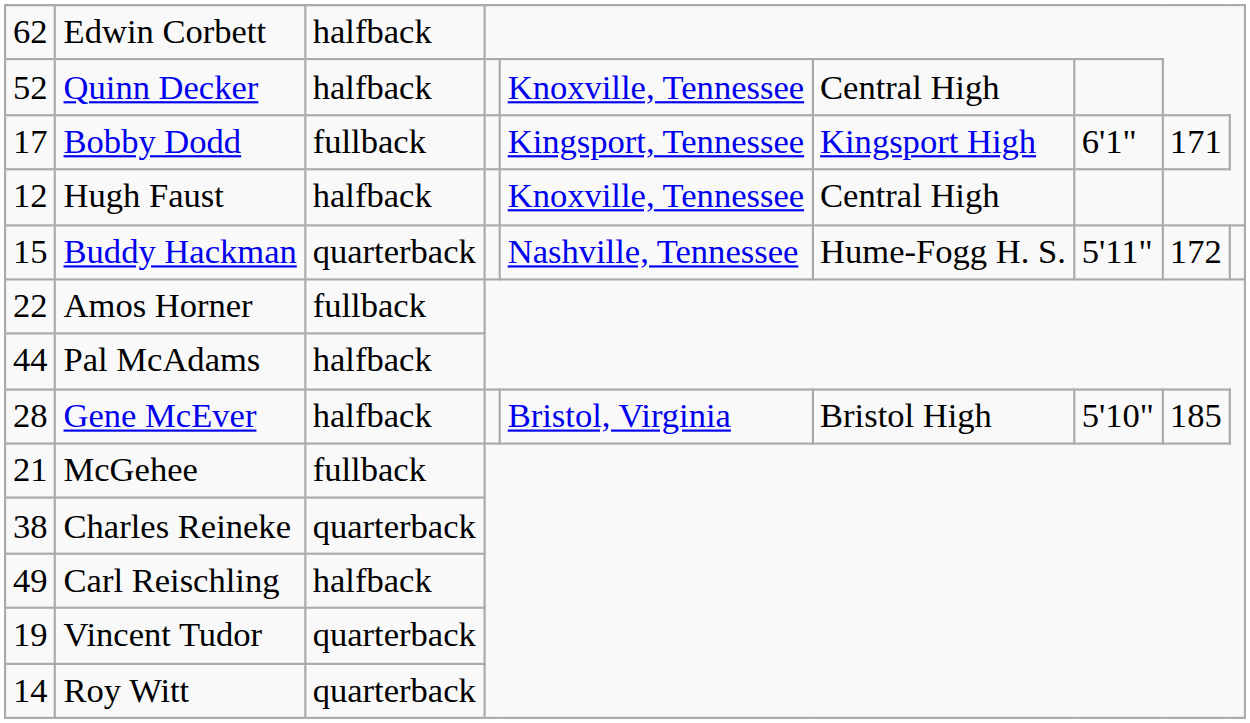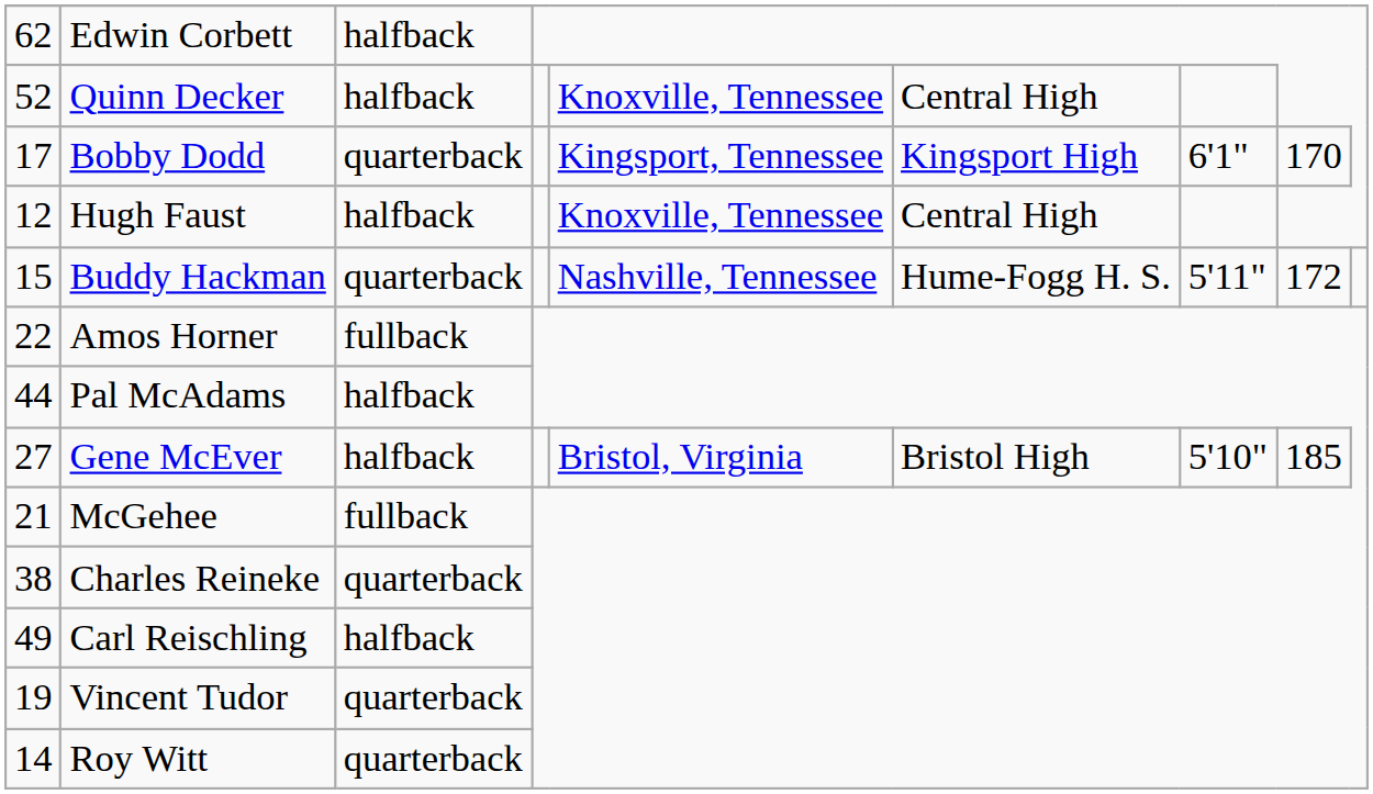Bobby Dodd | column 3: fullback -> quarterback
Bobby Dodd | column 8: 171 -> 170
Gene McEver | column 1: 28 -> 27
